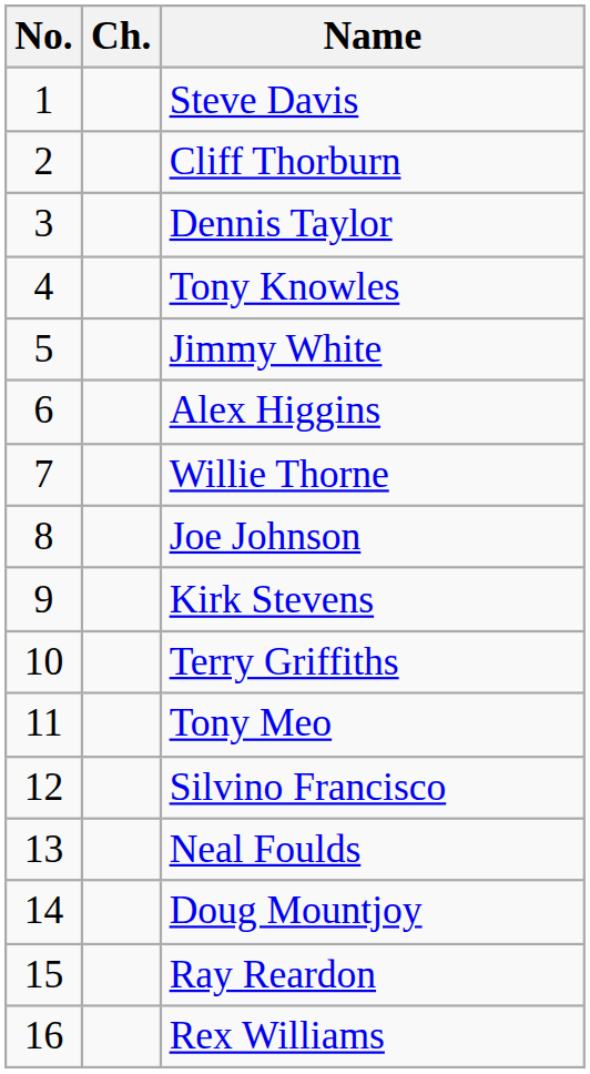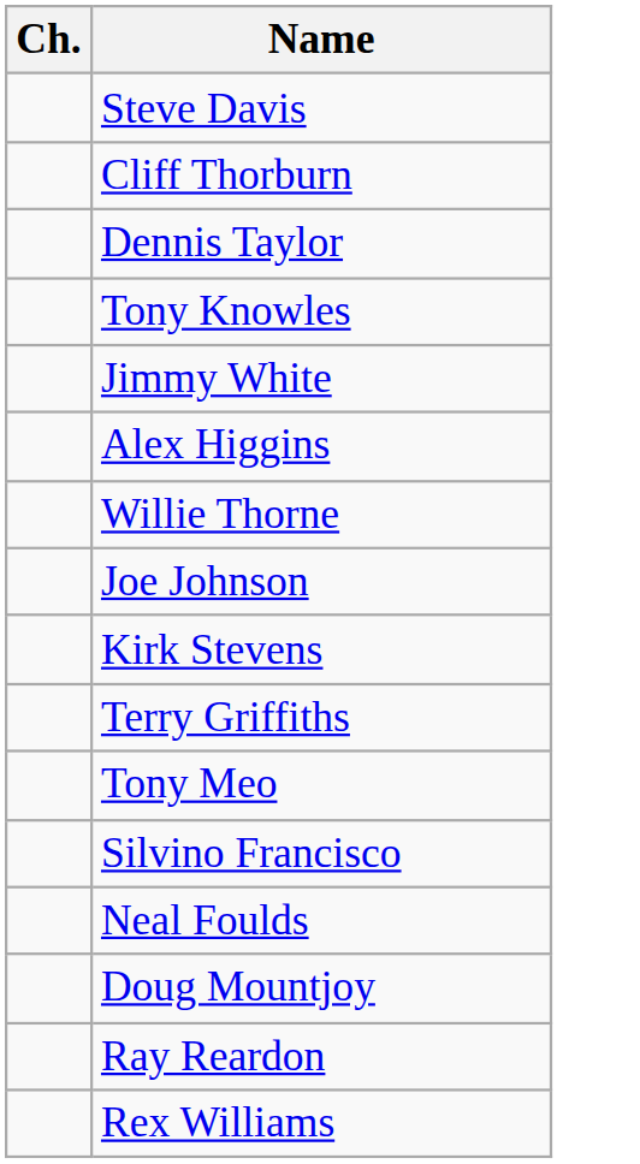- column: No. | 1 | 2 | 3 | 4 | 5 | 6 | 7 | 8 | 9 | 10 | 11 | 12 | 13 | 14 | 15 | 16
